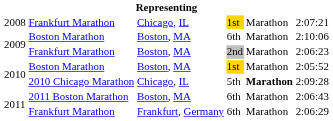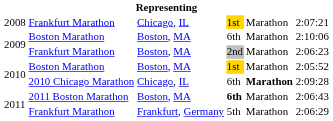2010 / 2010 Chicago Marathon | column 4: 5th -> 6th
2011 / 2011 Boston Marathon | column 4: normal -> bold
2011 / Frankfurt Marathon | column 4: 6th -> 5th
